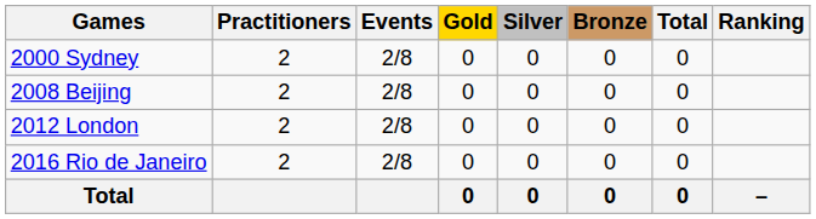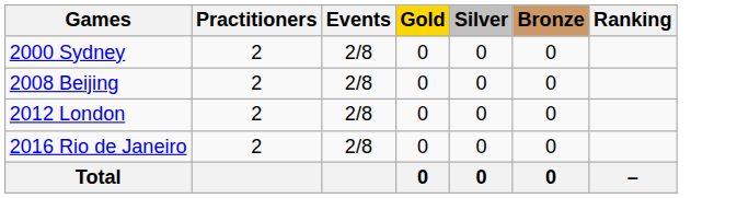- column: Total | 0 | 0 | 0 | 0 | 0
